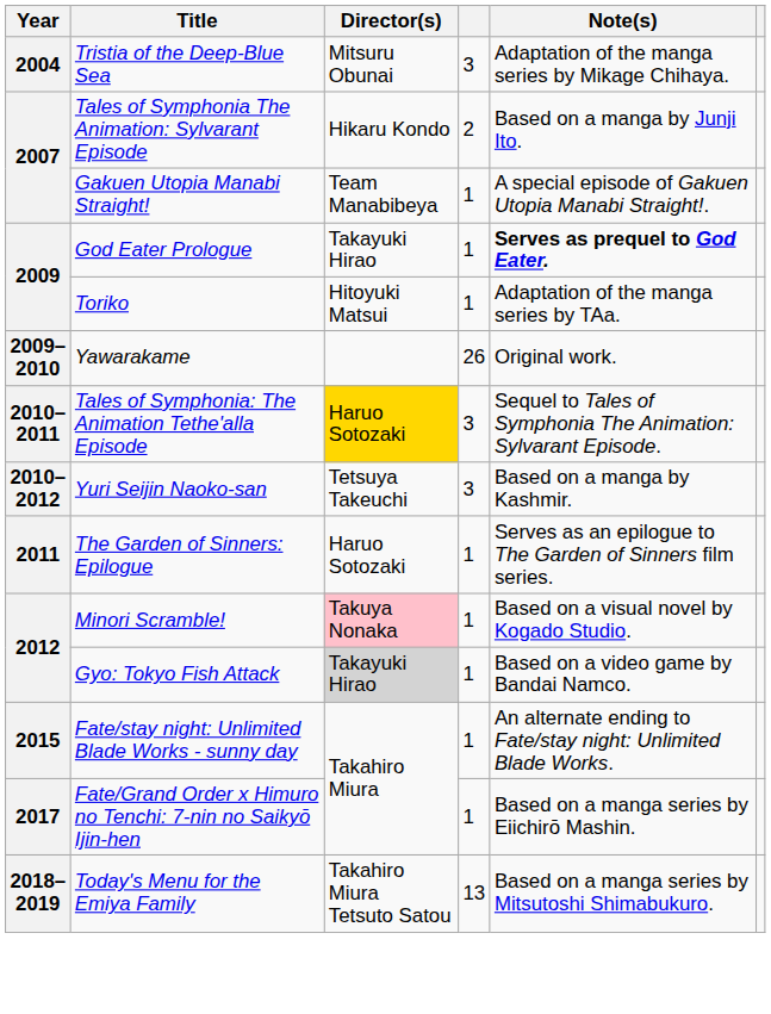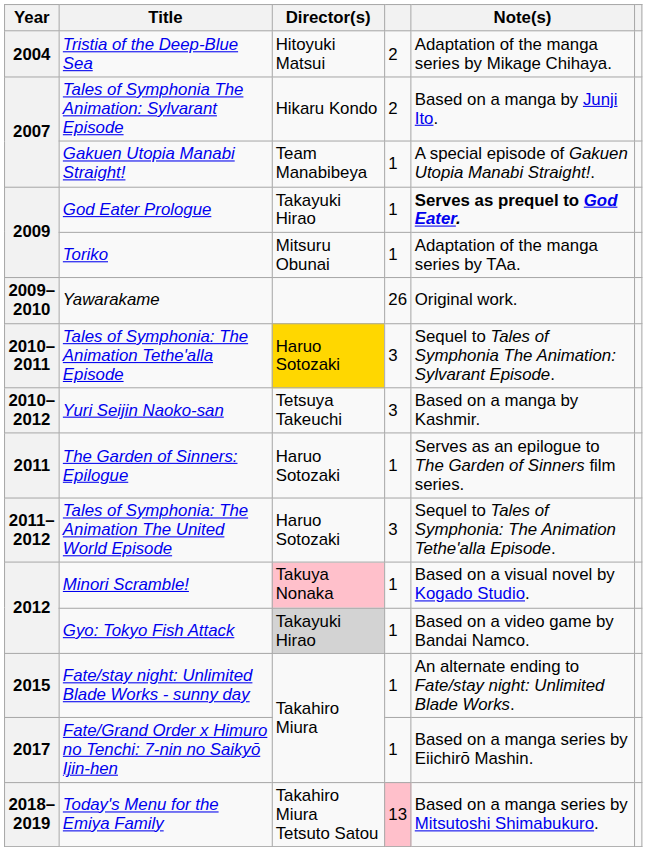Tristia of the Deep-Blue Sea | Director(s): Mitsuru Obunai -> Hitoyuki Matsui
Tristia of the Deep-Blue Sea | column 4: 3 -> 2
Toriko | Director(s): Hitoyuki Matsui -> Mitsuru Obunai
+ row: 2011–2012 | Tales of Symphonia: The Animation The United World Episode | Haruo Sotozaki | 3 | Sequel to Tales of Symphonia: The Animation Tethe'alla Episode.
Today's Menu for the Emiya Family | column 4: no background -> pink background
